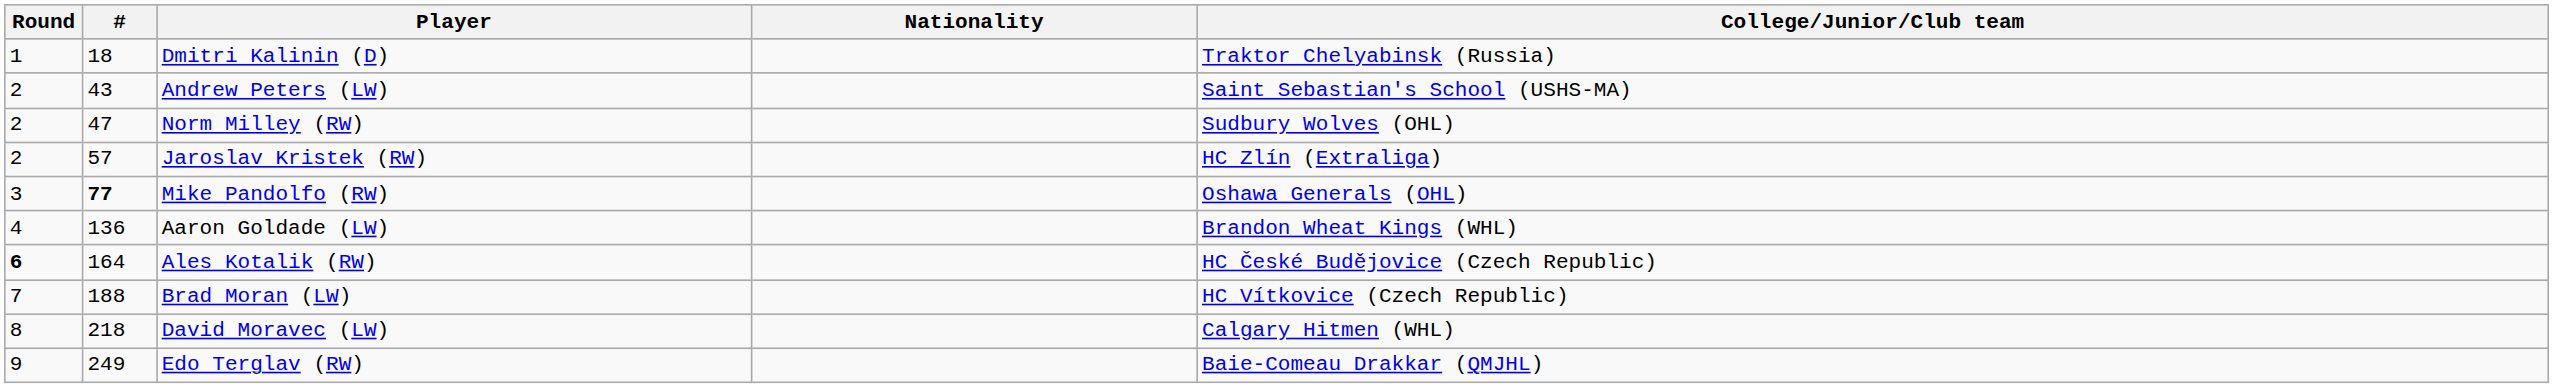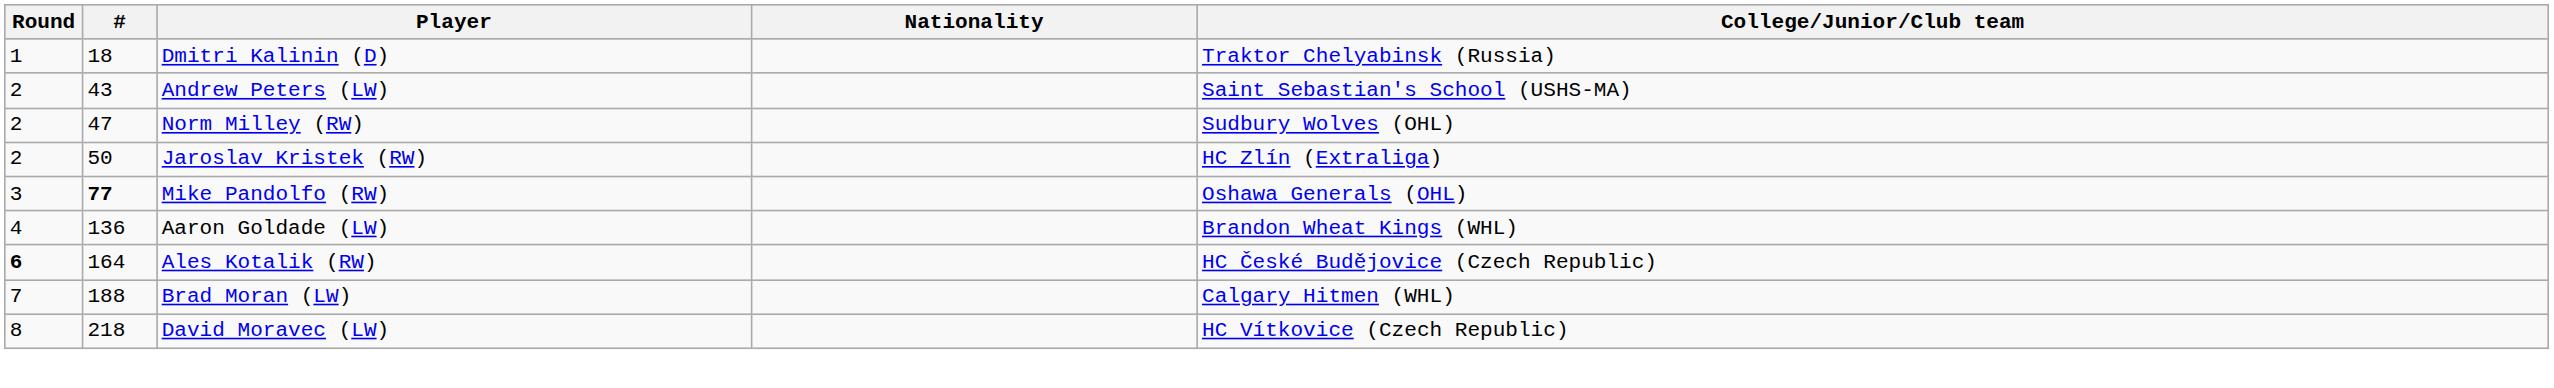Jaroslav Kristek (RW) | #: 57 -> 50
Brad Moran (LW) | College/Junior/Club team: HC Vítkovice (Czech Republic) -> Calgary Hitmen (WHL)
David Moravec (LW) | College/Junior/Club team: Calgary Hitmen (WHL) -> HC Vítkovice (Czech Republic)
- row: 9 | 249 | Edo Terglav (RW) | Baie-Comeau Drakkar (QMJHL)
